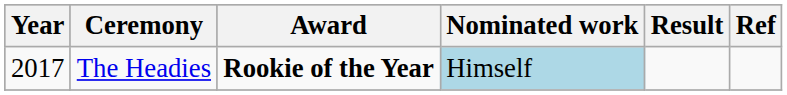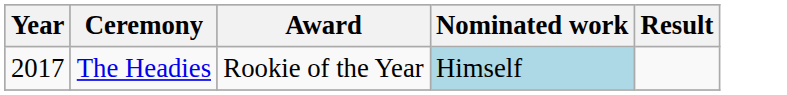- column: Ref
The Headies | Award: bold -> normal
